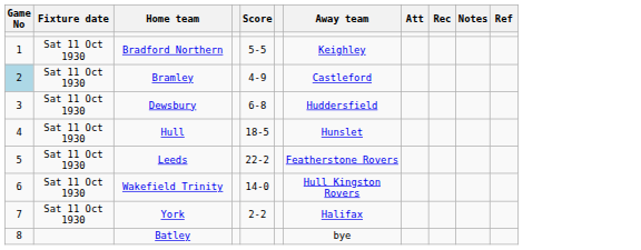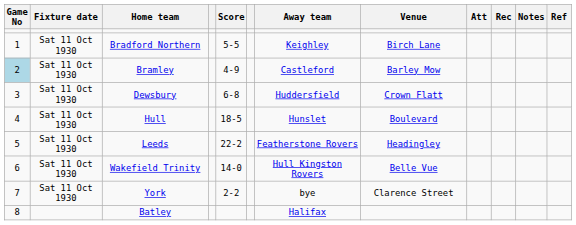+ column: Venue | Birch Lane | Barley Mow | Crown Flatt | Boulevard | Headingley | Belle Vue | Clarence Street
York | Away team: Halifax -> bye
Batley | Away team: bye -> Halifax
